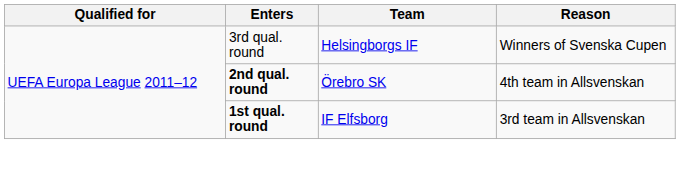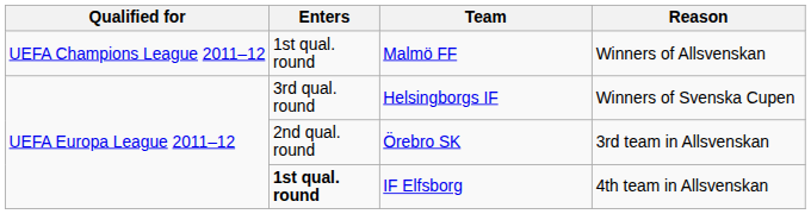+ row: UEFA Champions League 2011–12 | 1st qual. round | Malmö FF | Winners of Allsvenskan
Örebro SK | Enters: bold -> normal
Örebro SK | Reason: 4th team in Allsvenskan -> 3rd team in Allsvenskan
IF Elfsborg | Reason: 3rd team in Allsvenskan -> 4th team in Allsvenskan
